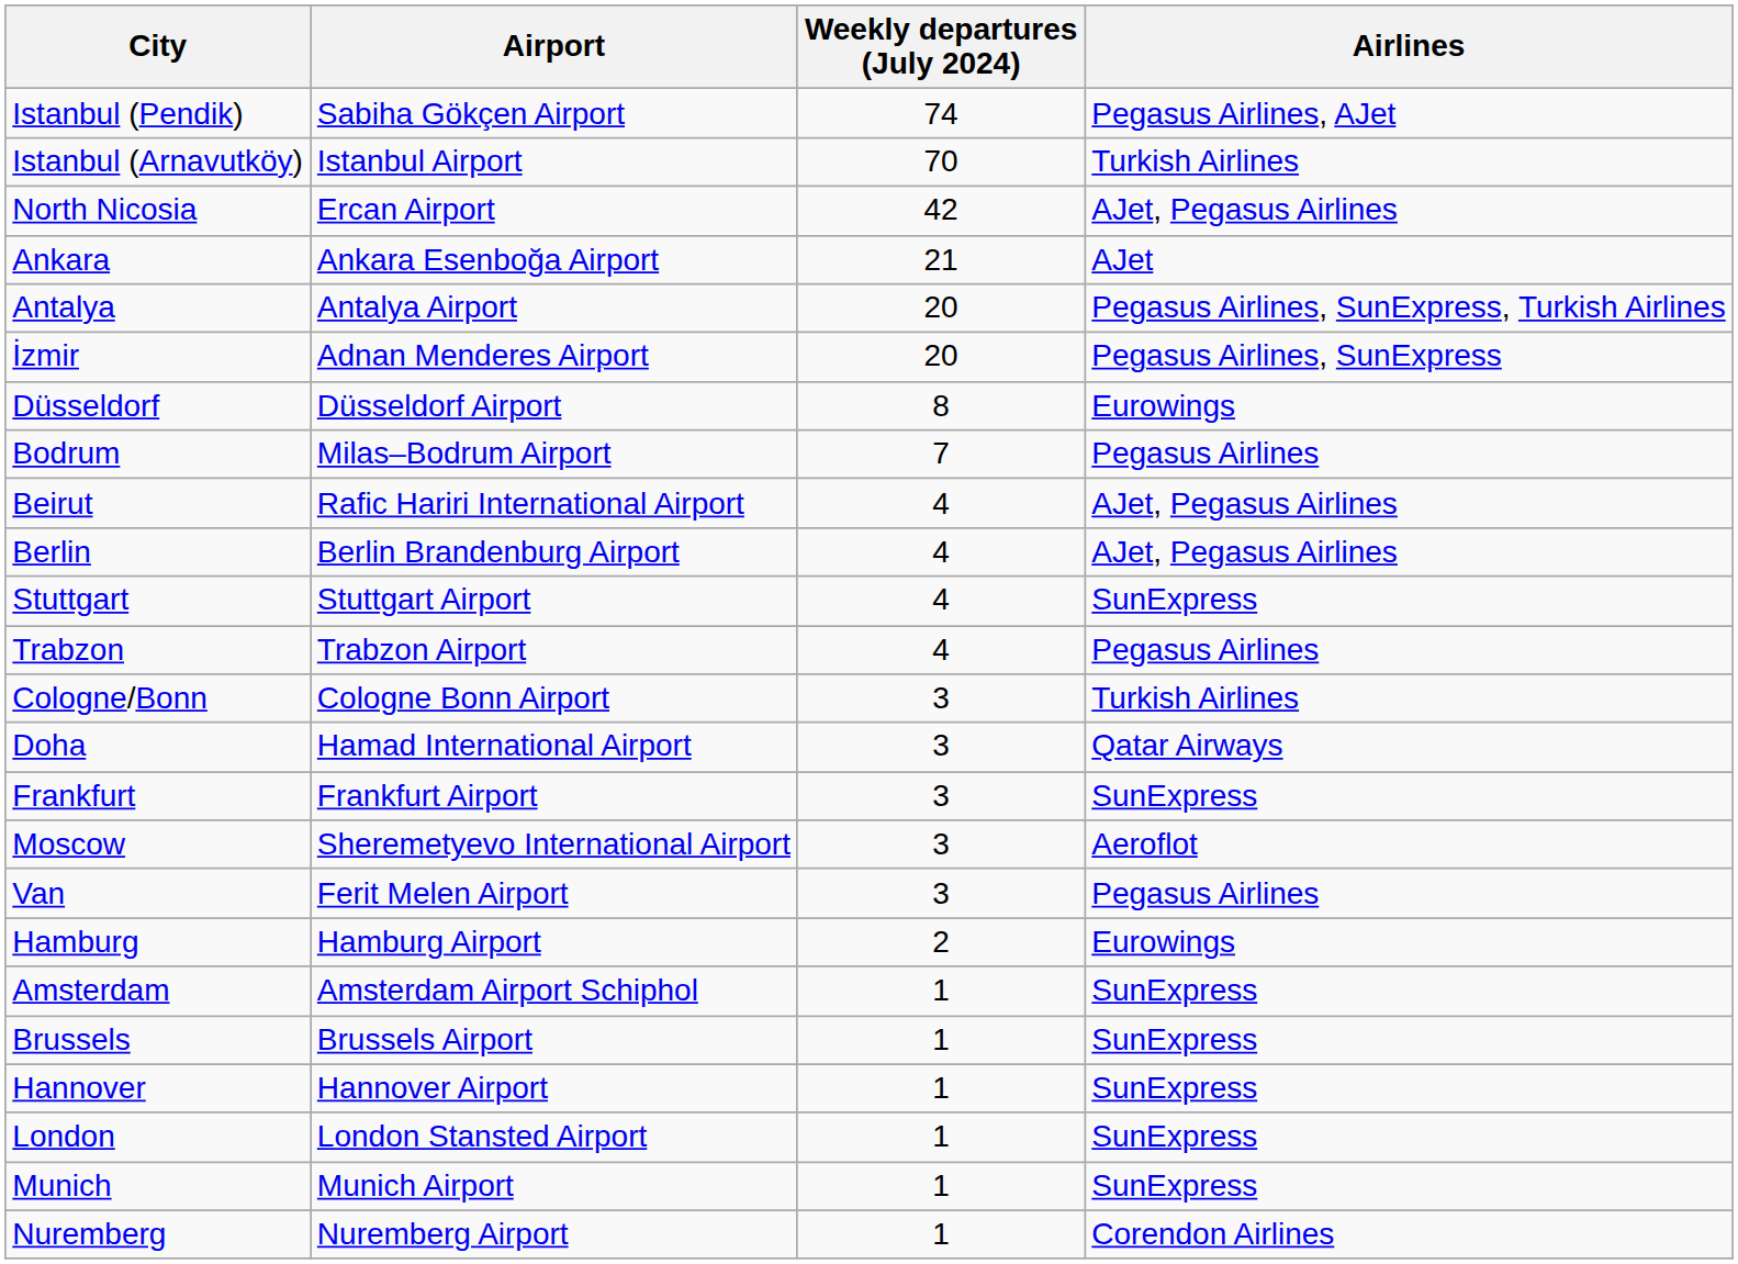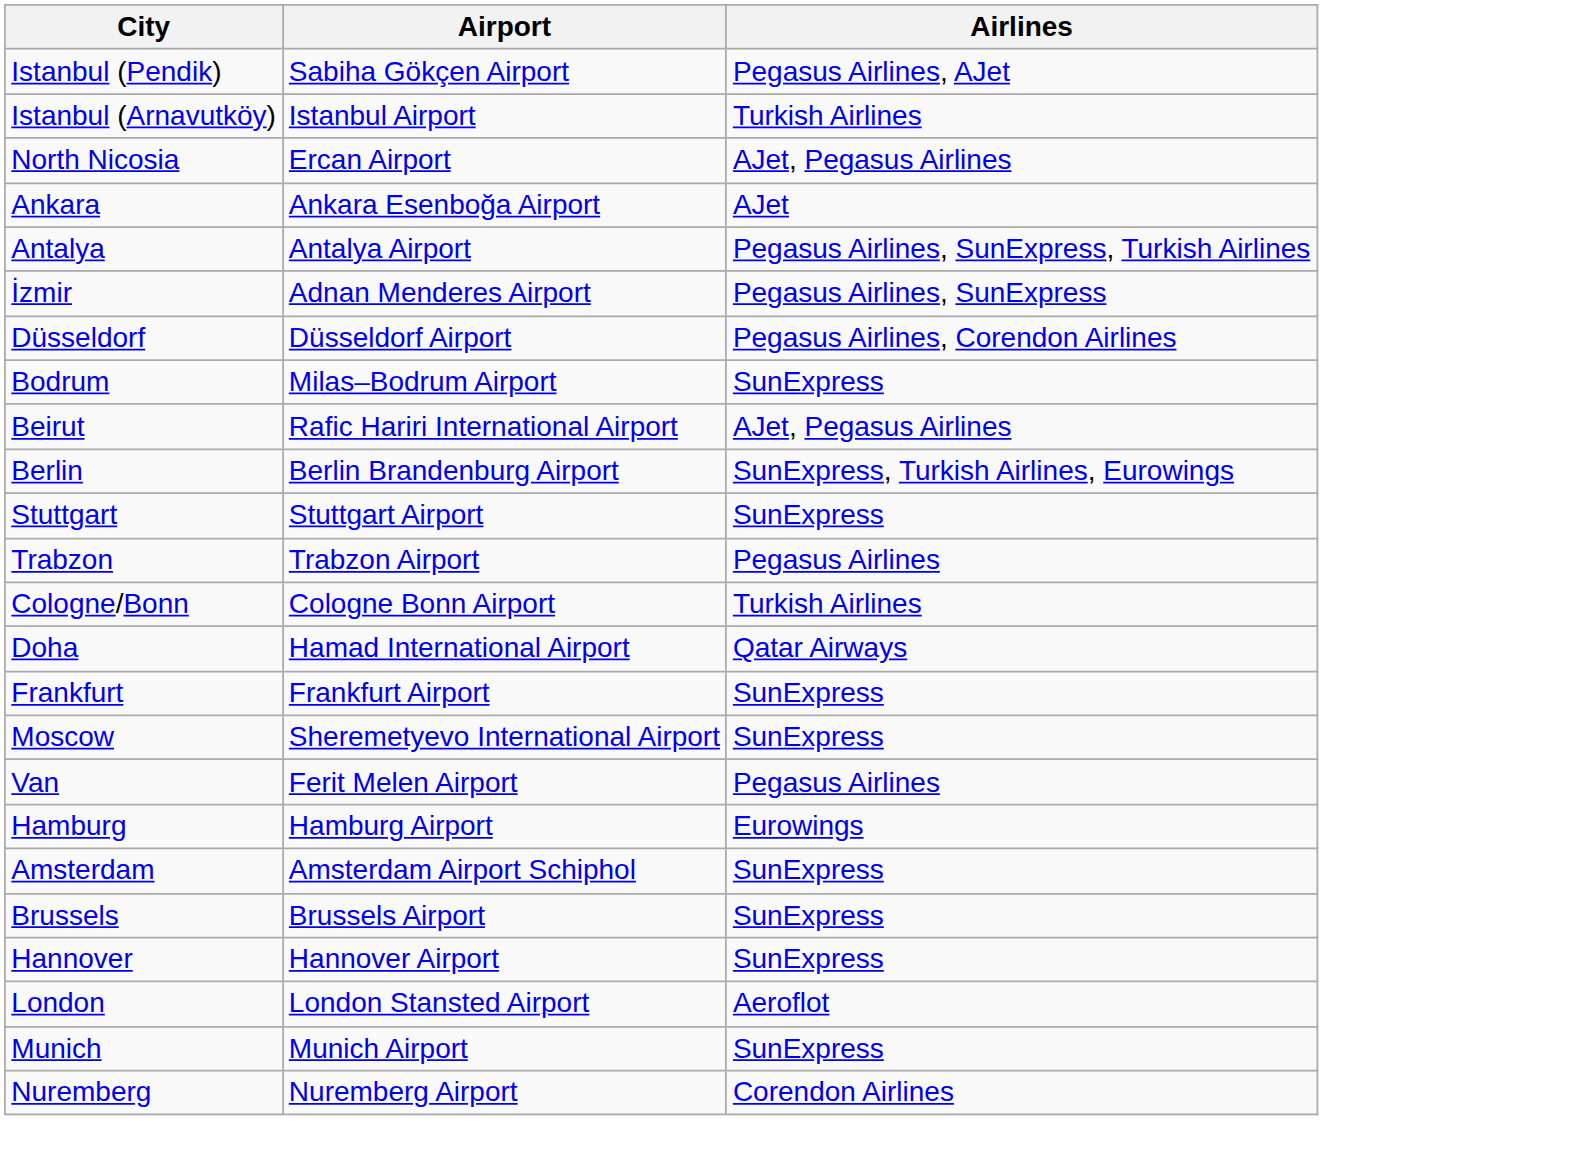- column: Weekly departures (July 2024) | 74 | 70 | 42 | 21 | 20 | 20 | 8 | 7 | 4 | 4 | 4 | 4 | 3 | 3 | 3 | 3 | 3 | 2 | 1 | 1 | 1 | 1 | 1 | 1
Düsseldorf | Airlines: Eurowings -> Pegasus Airlines, Corendon Airlines
Bodrum | Airlines: Pegasus Airlines -> SunExpress
Berlin | Airlines: AJet, Pegasus Airlines -> SunExpress, Turkish Airlines, Eurowings
Moscow | Airlines: Aeroflot -> SunExpress
London | Airlines: SunExpress -> Aeroflot
